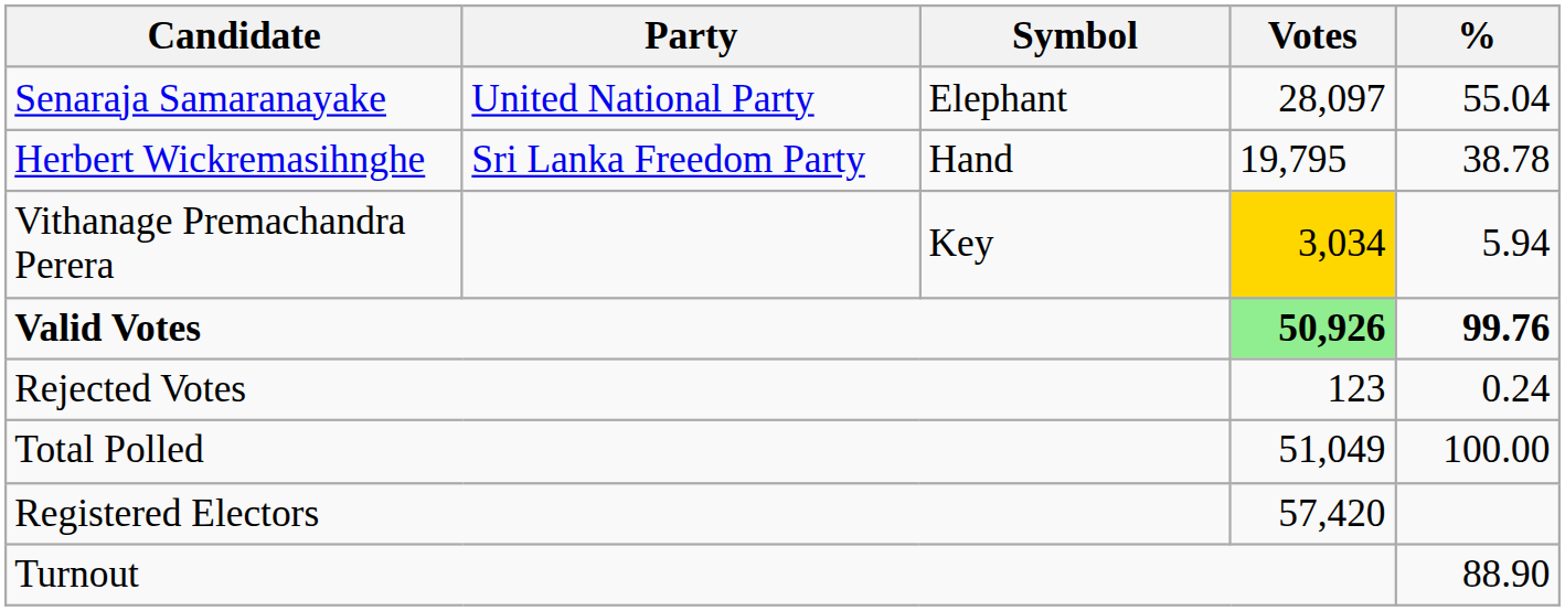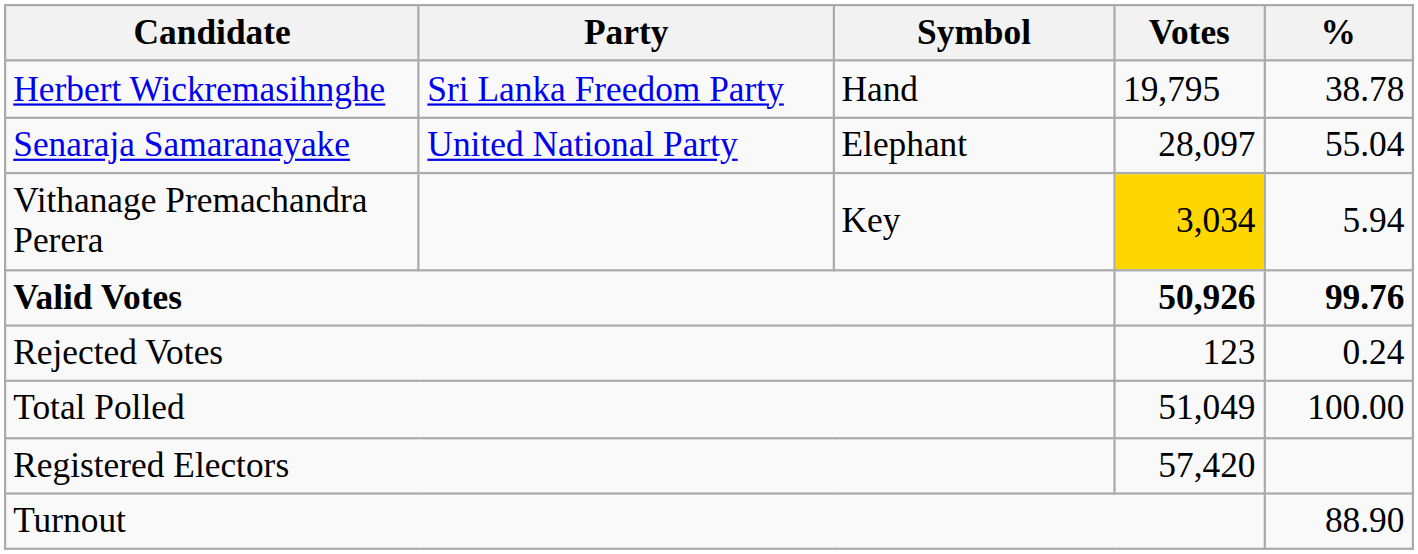rows swapped: Senaraja Samaranayake <-> Herbert Wickremasihnghe
Valid Votes | Votes: lightgreen background -> no background
